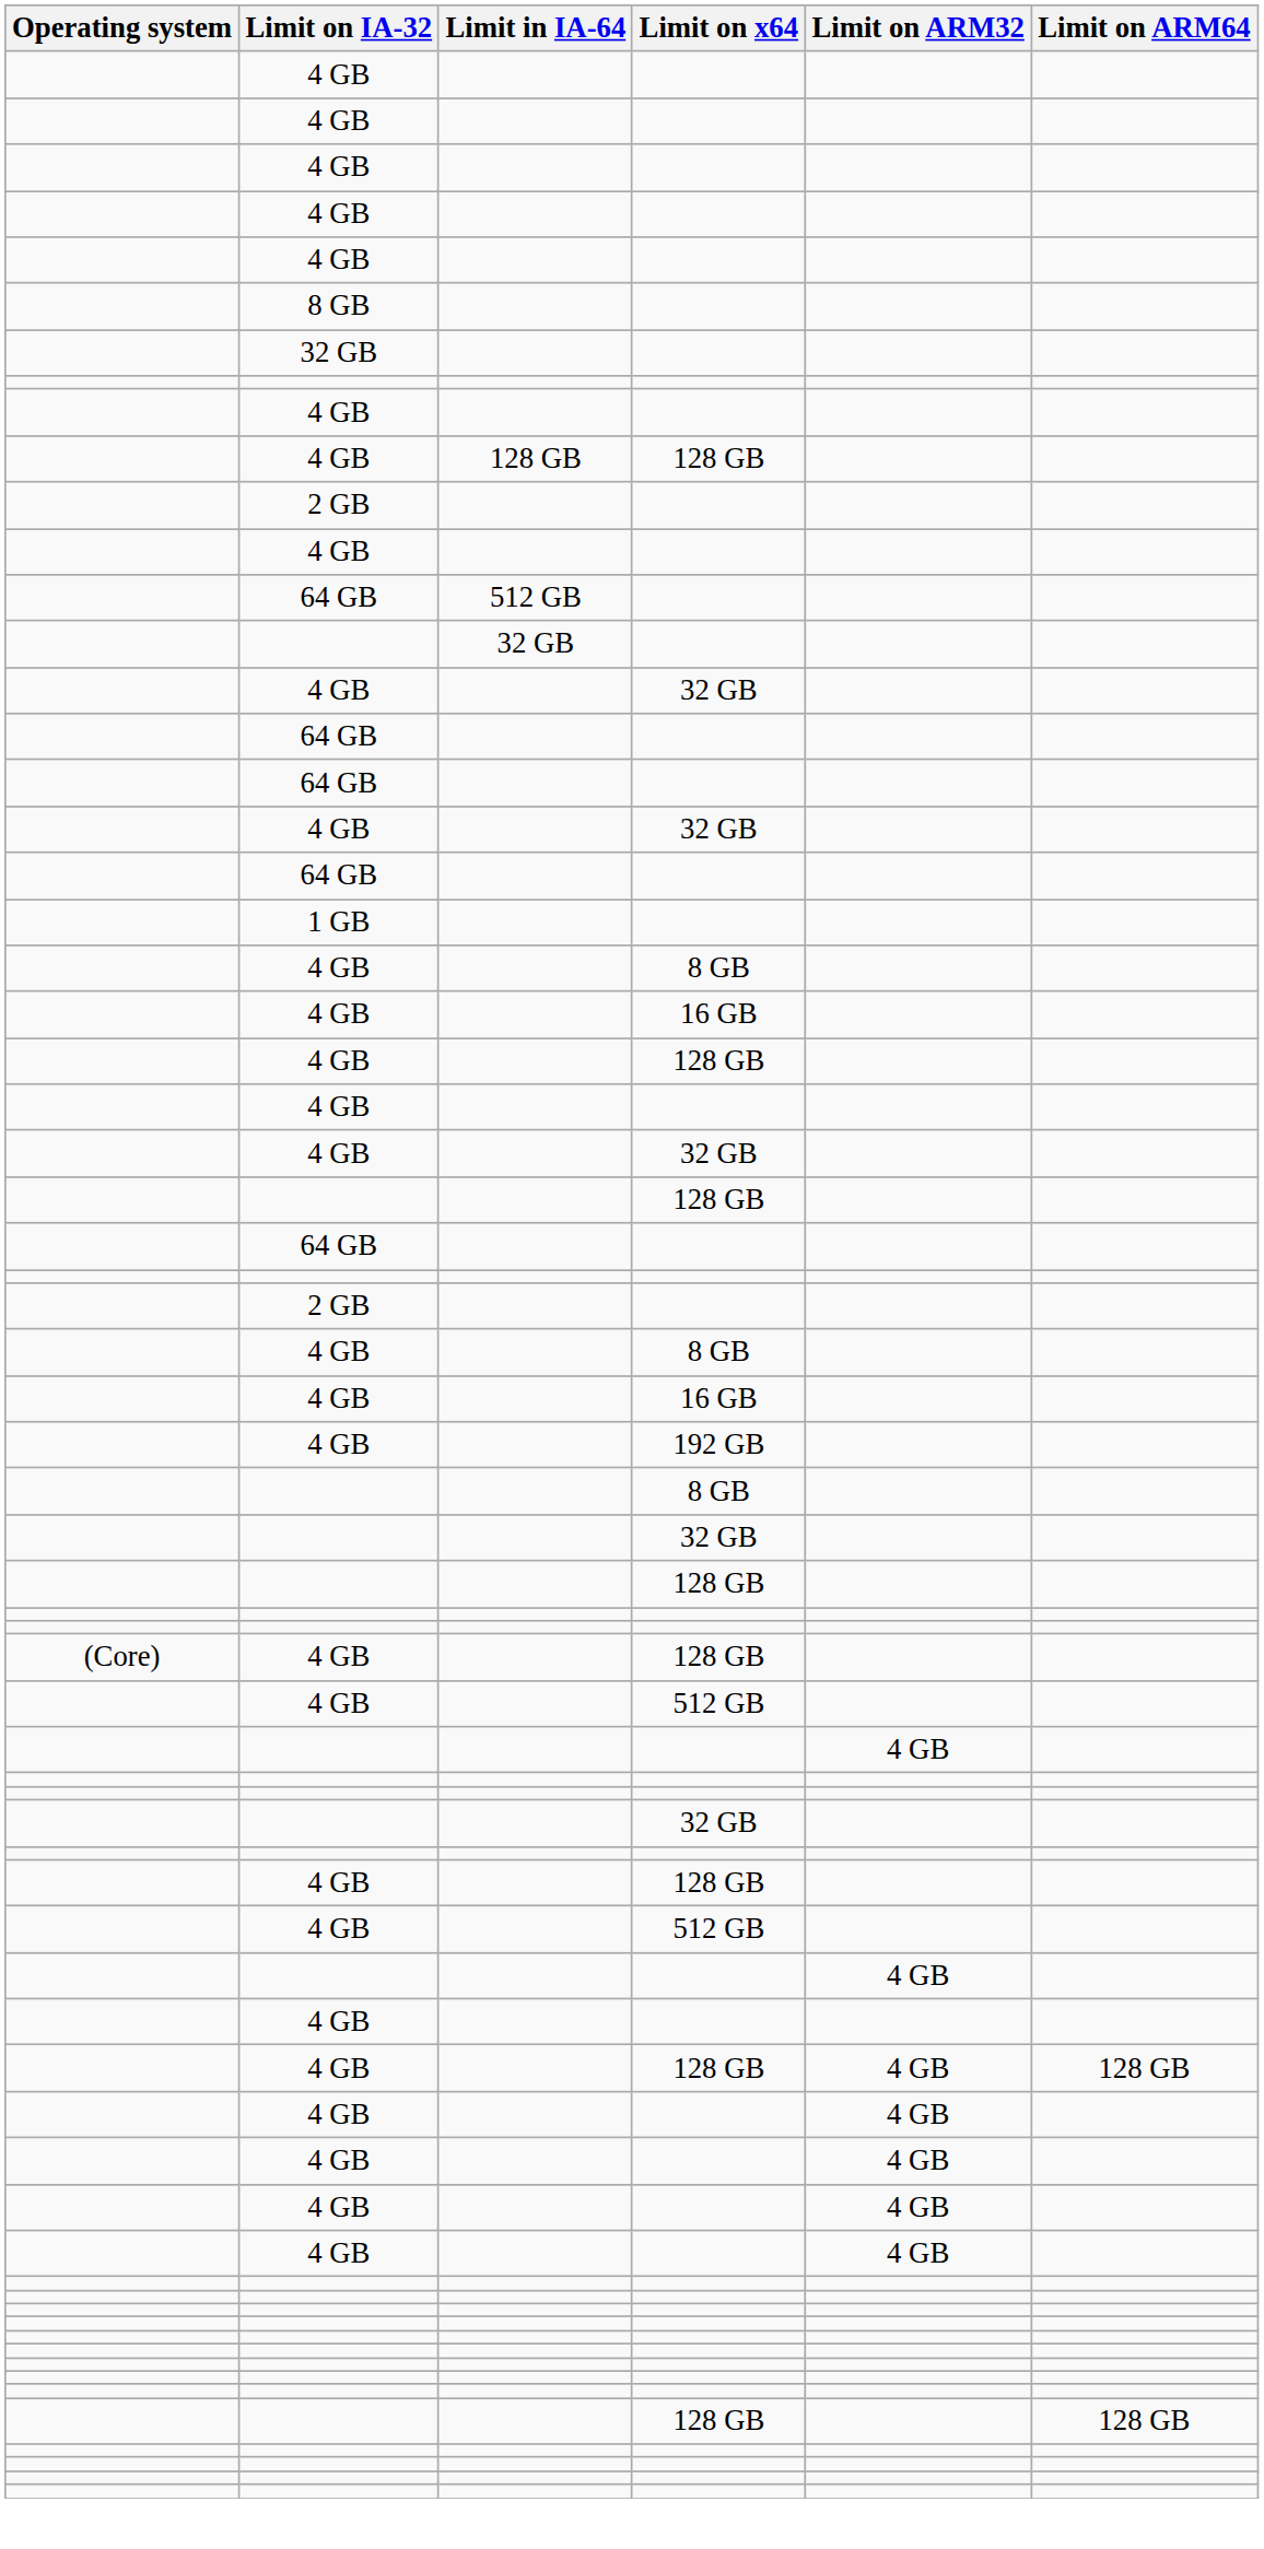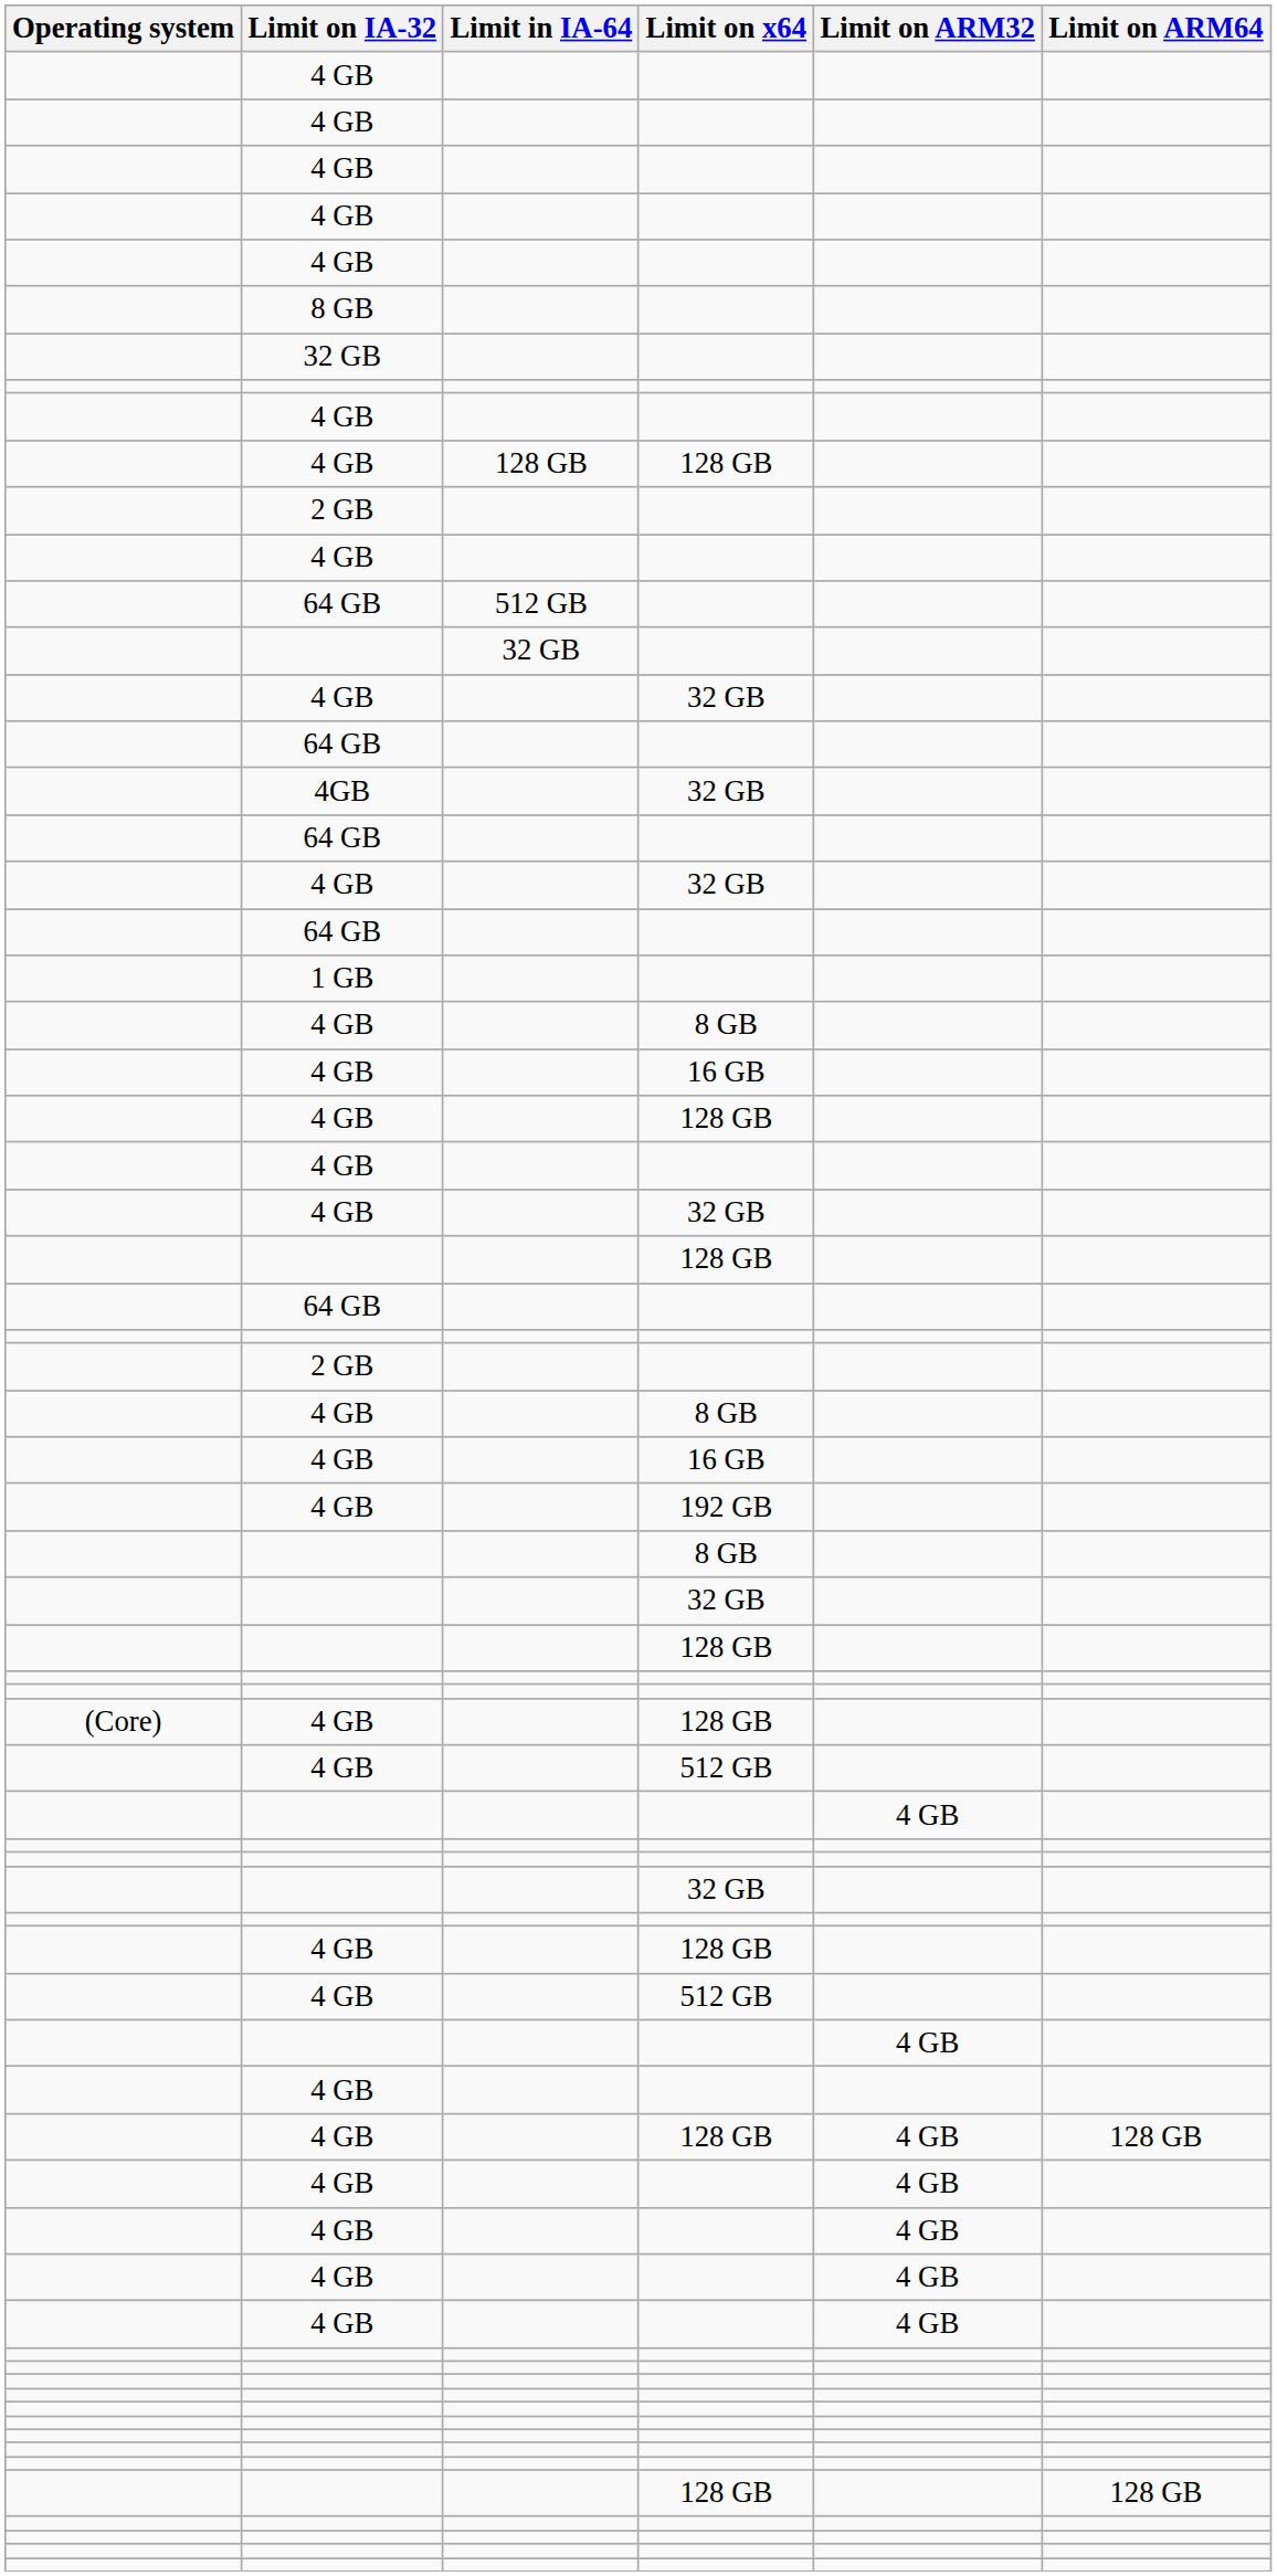+ row: 4GB | 32 GB
